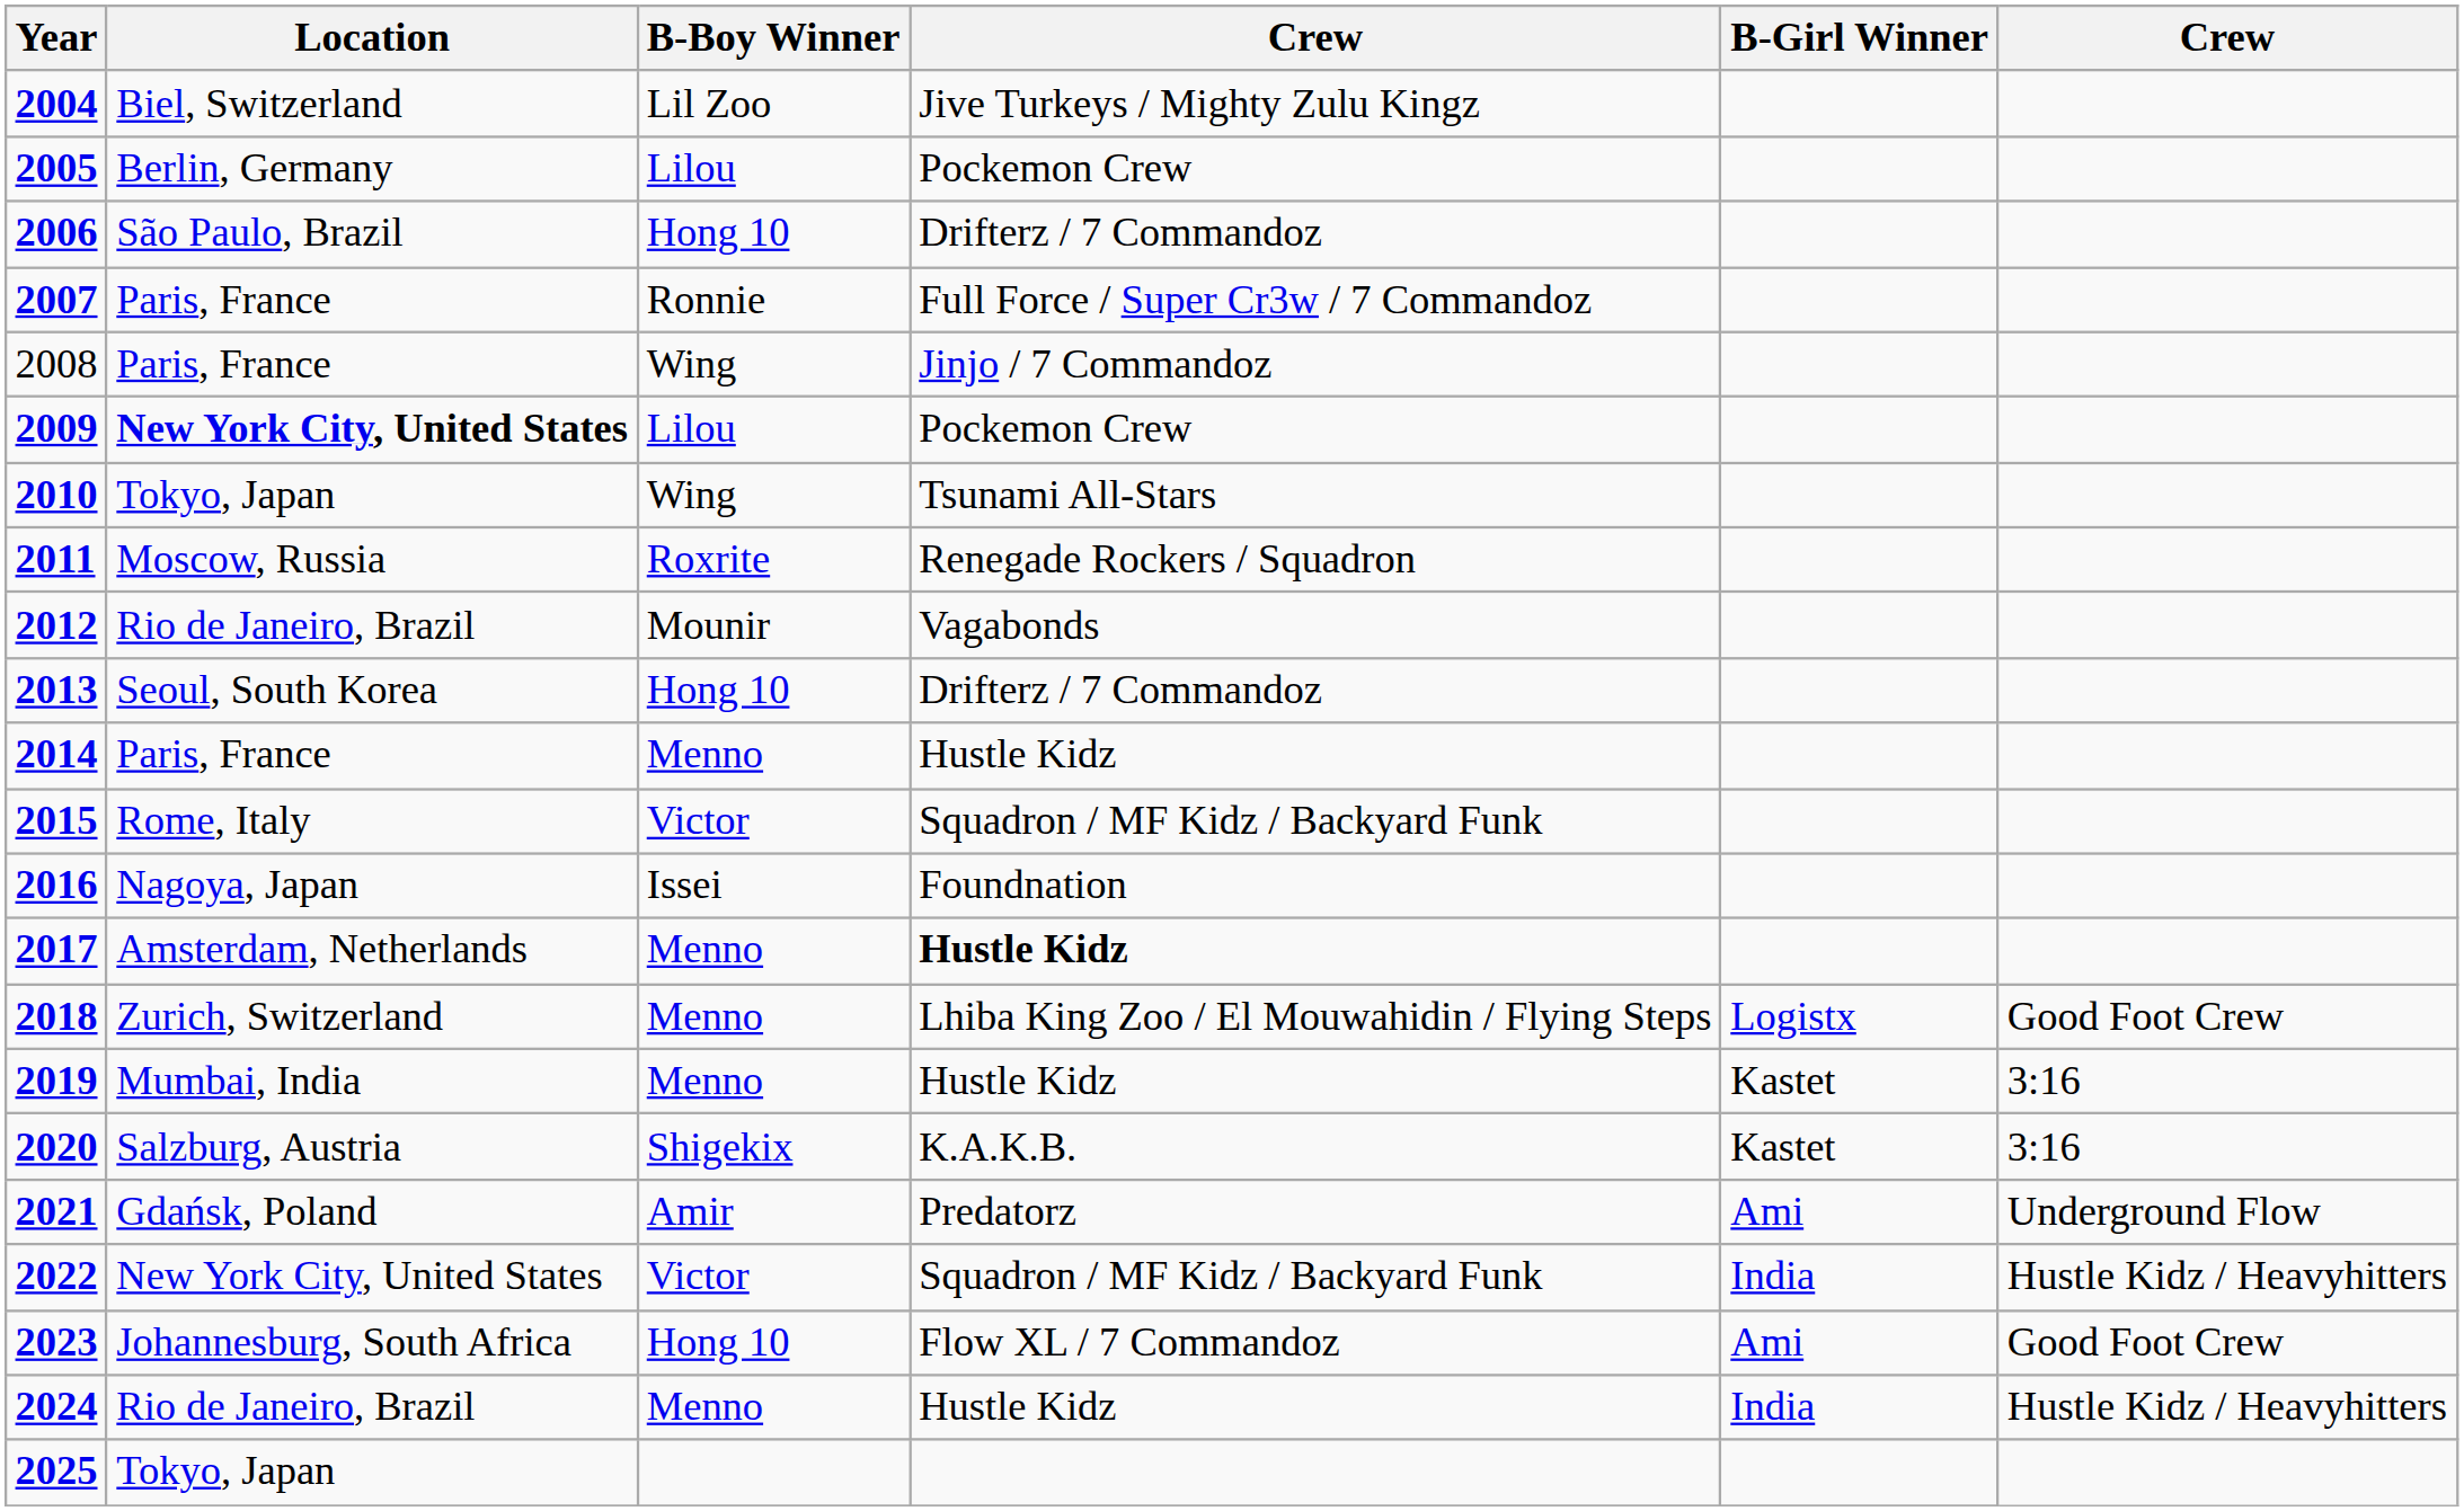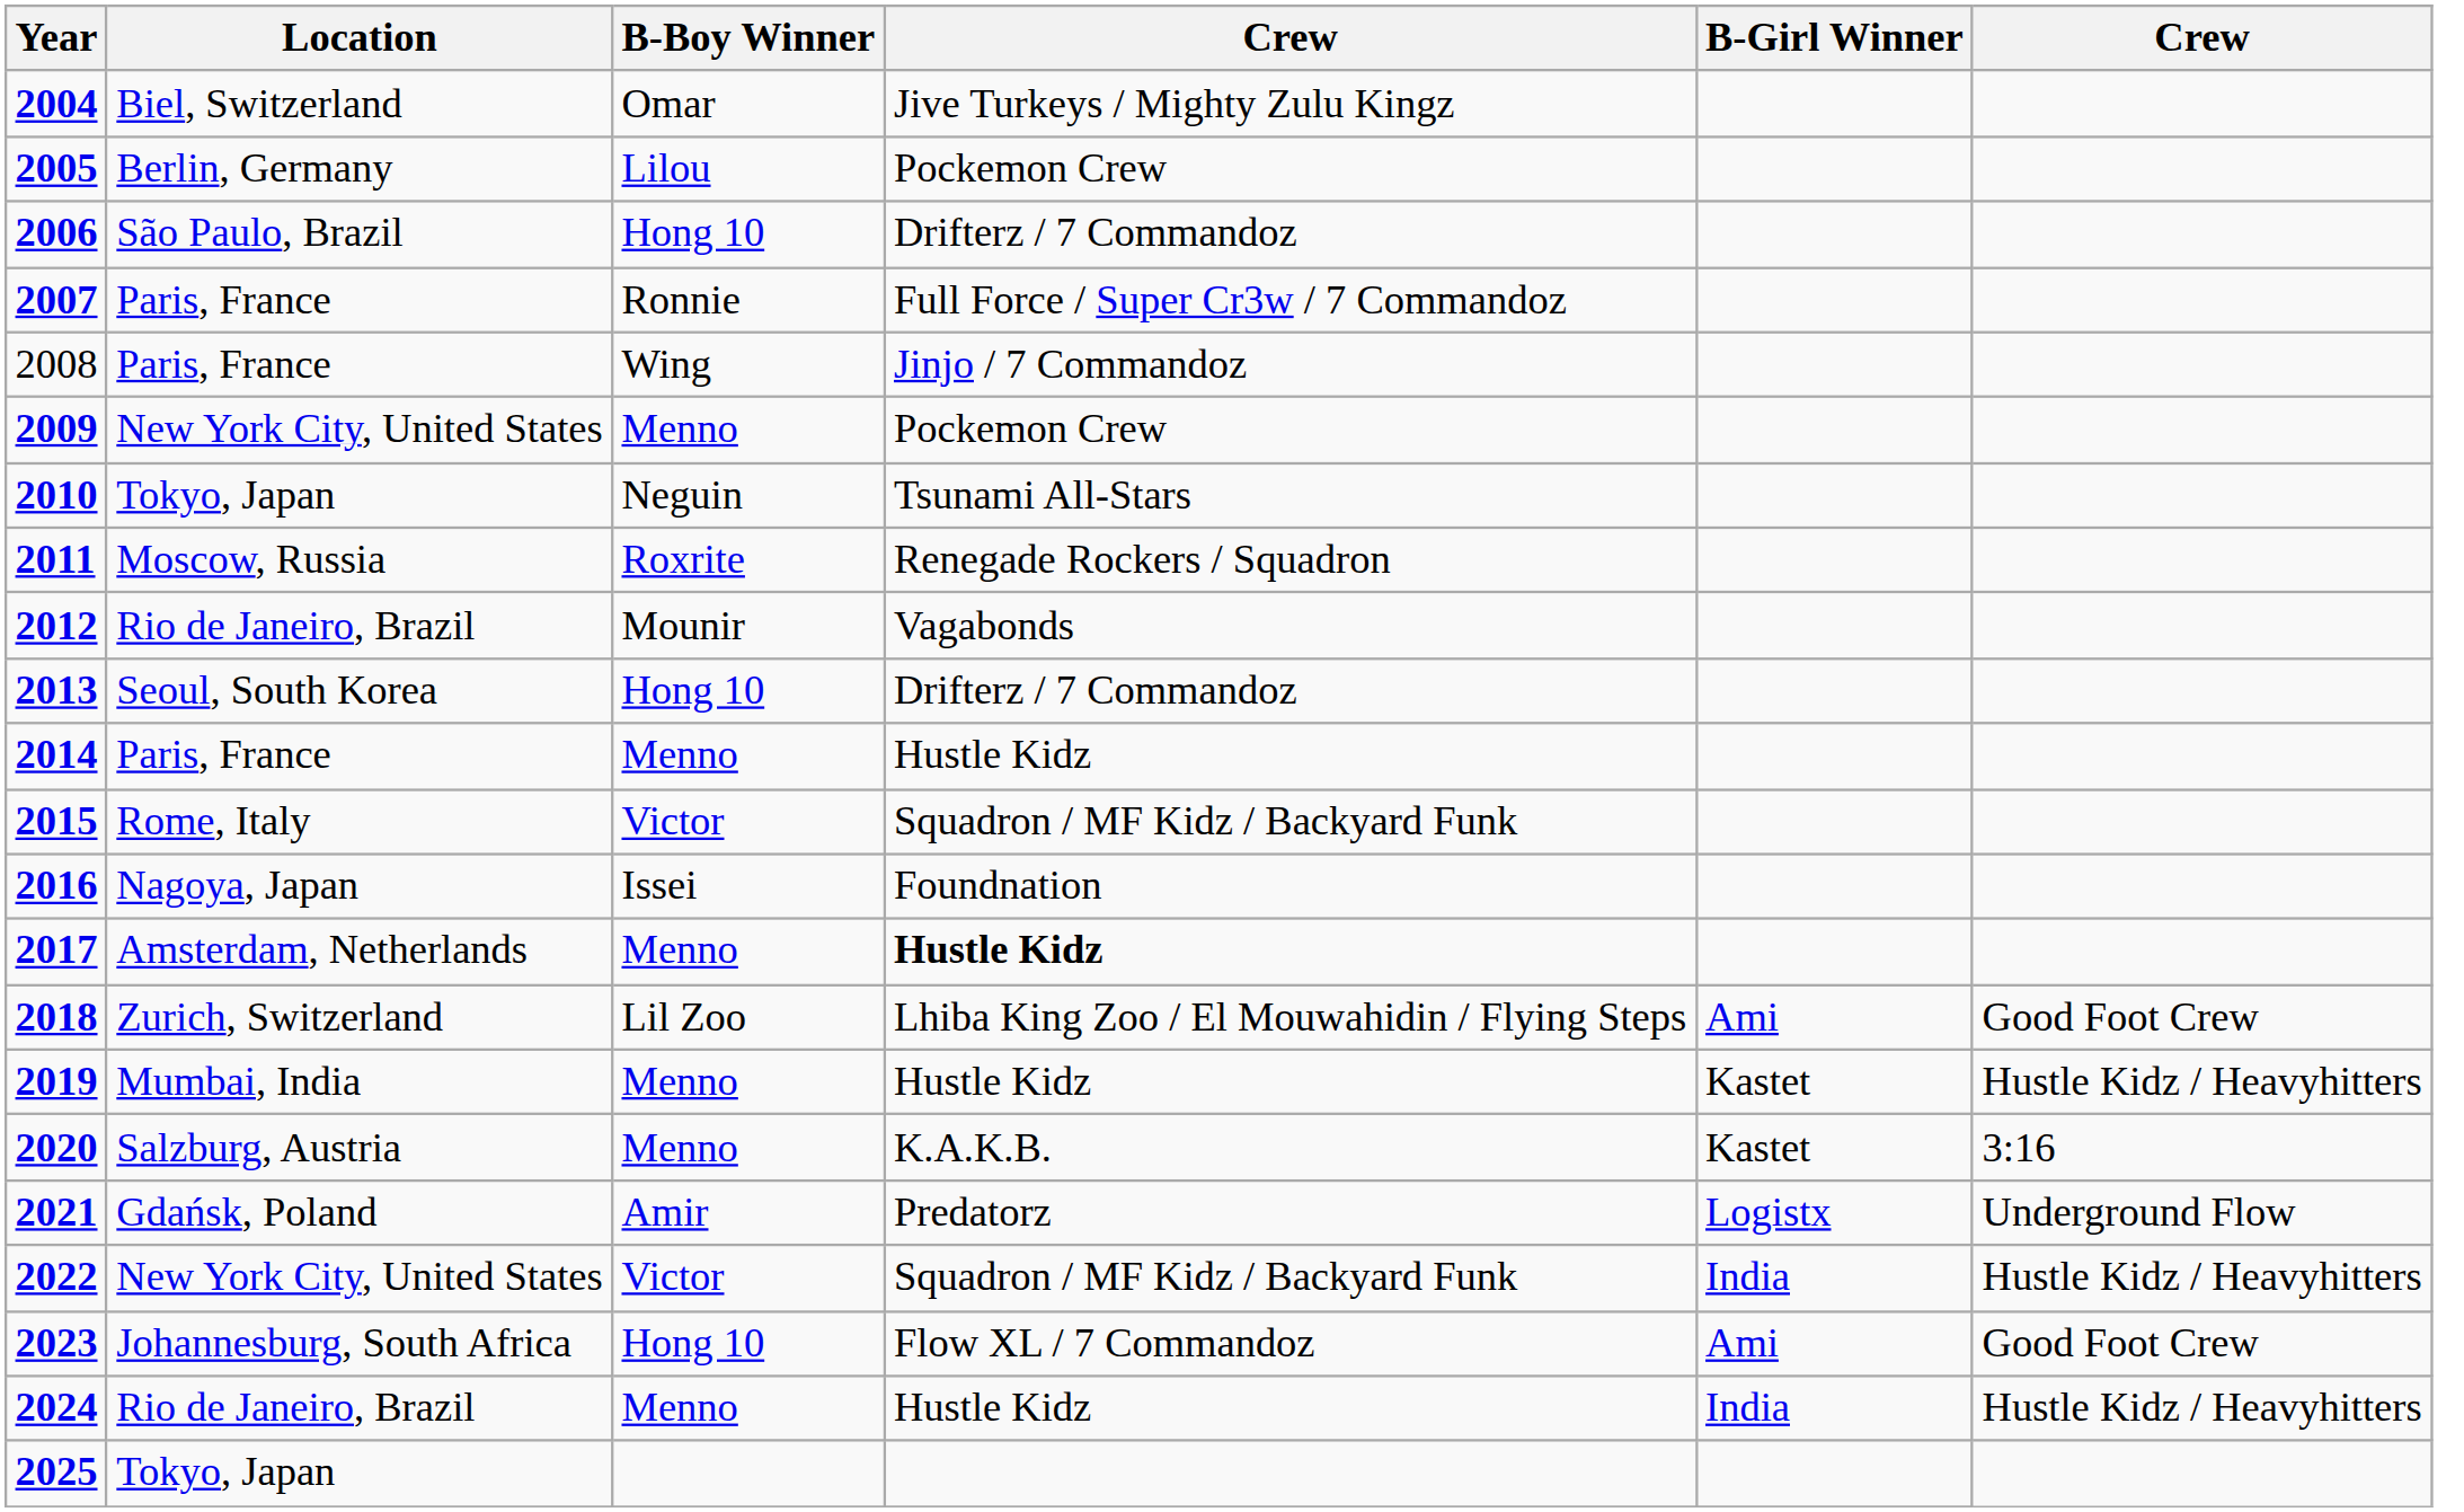2004 | B-Boy Winner: Lil Zoo -> Omar
2009 | Location: bold -> normal
2009 | B-Boy Winner: Lilou -> Menno
2010 | B-Boy Winner: Wing -> Neguin
2018 | B-Boy Winner: Menno -> Lil Zoo
2018 | B-Girl Winner: Logistx -> Ami
2019 | column 6: 3:16 -> Hustle Kidz / Heavyhitters
2020 | B-Boy Winner: Shigekix -> Menno
2021 | B-Girl Winner: Ami -> Logistx
